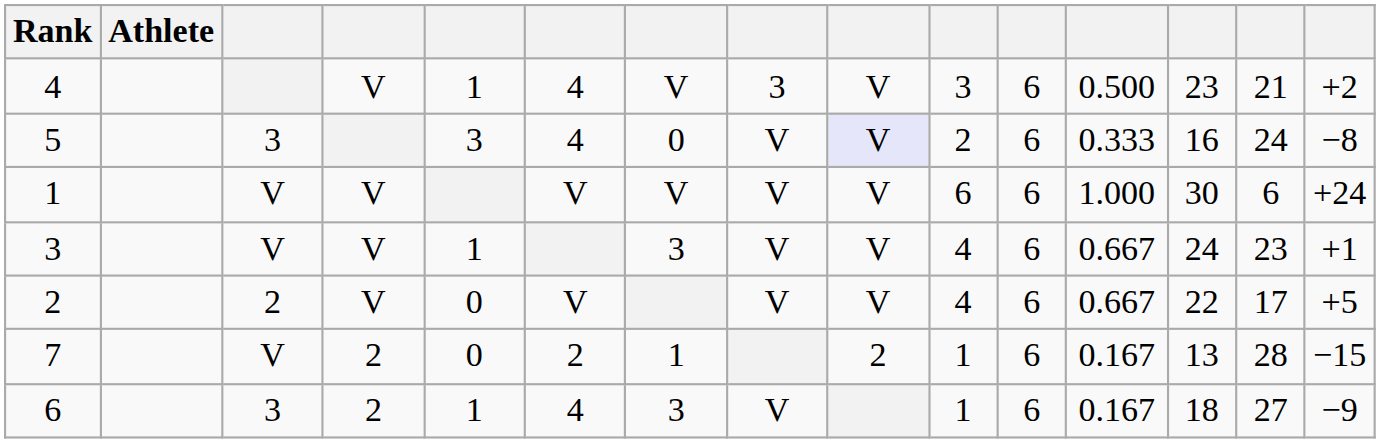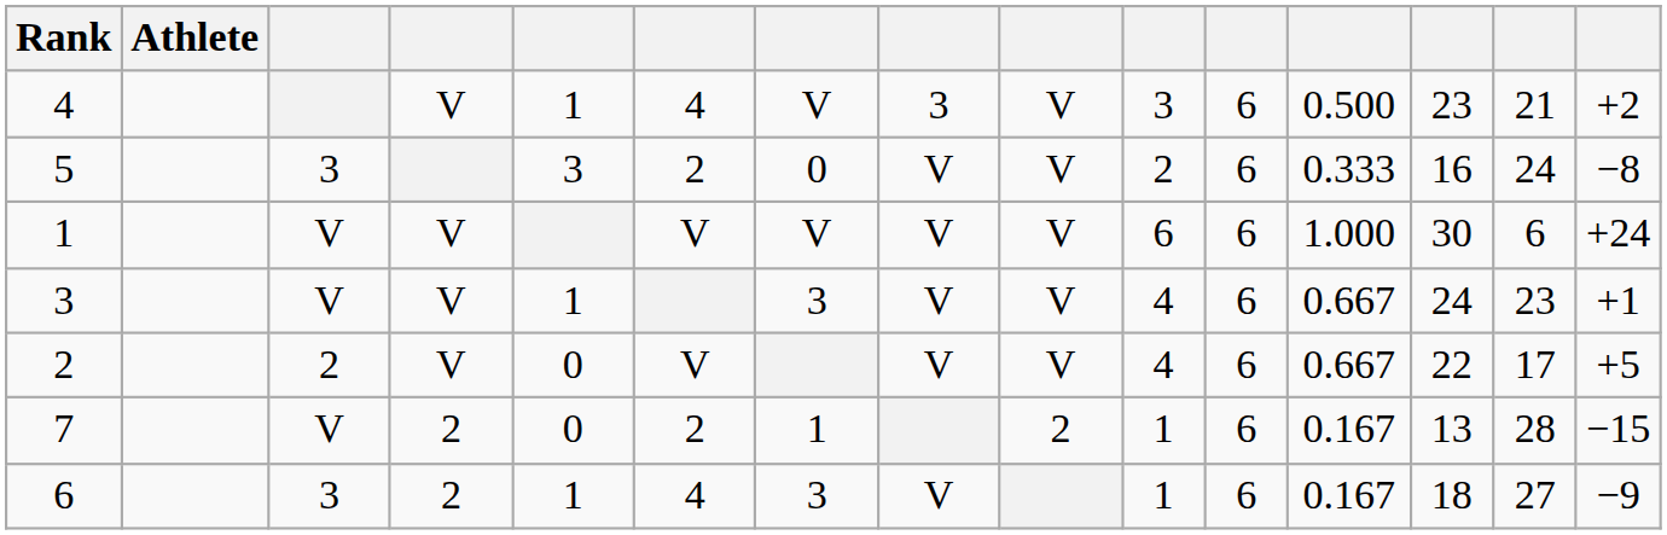5 | column 6: 4 -> 2
5 | column 9: lavender background -> no background
